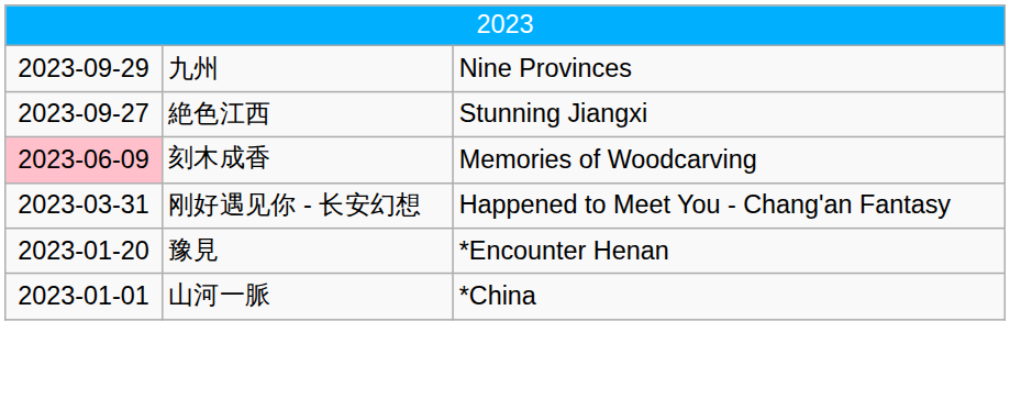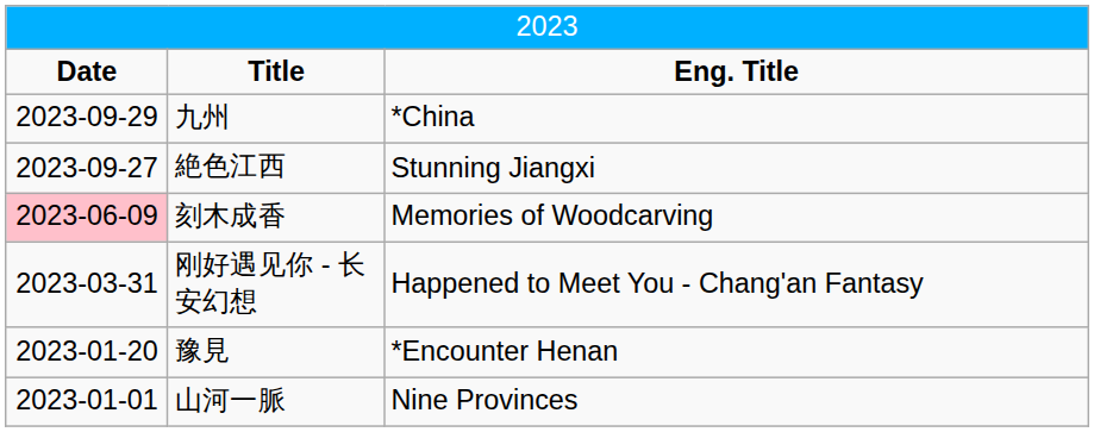+ row: Date | Title | Eng. Title
九州 | column 3: Nine Provinces -> *China
山河一脈 | column 3: *China -> Nine Provinces
